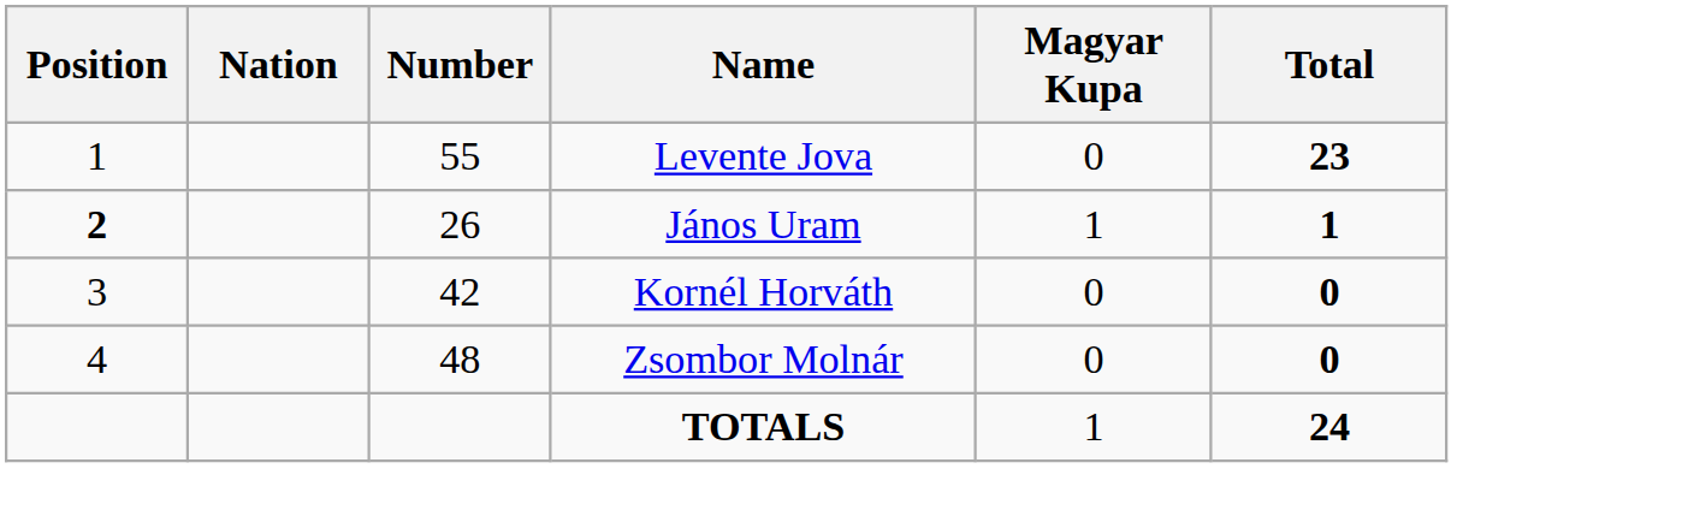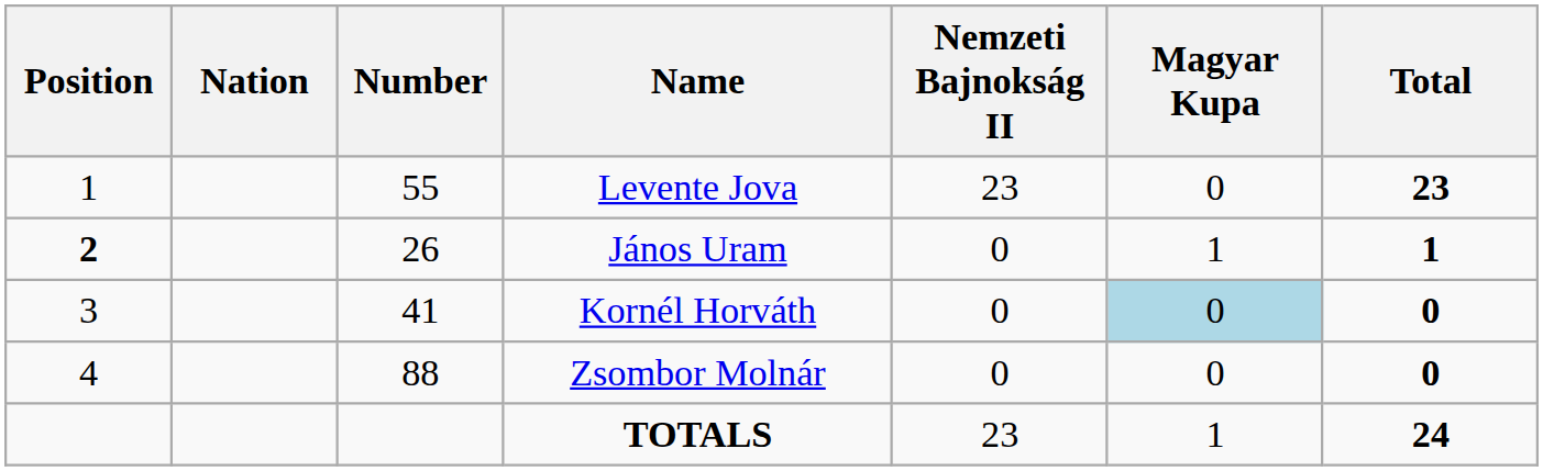+ column: Nemzeti Bajnokság II | 23 | 0 | 0 | 0 | 23
Kornél Horváth | Number: 42 -> 41
Kornél Horváth | Magyar Kupa: no background -> lightblue background
Zsombor Molnár | Number: 48 -> 88
